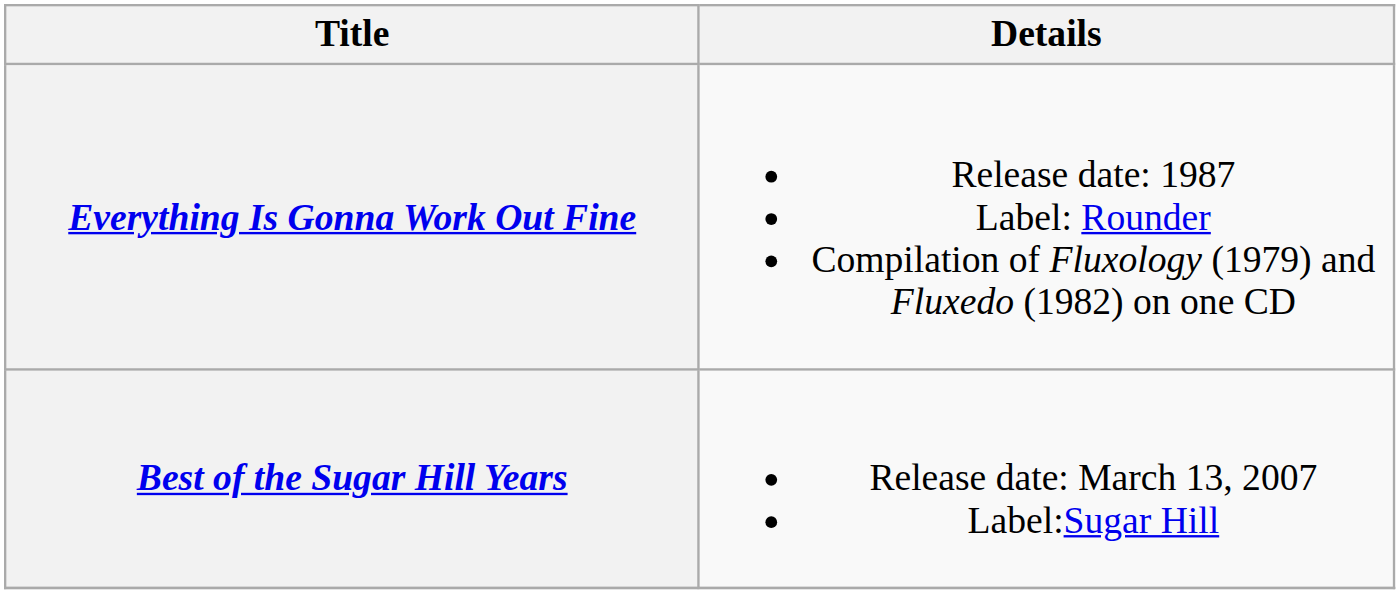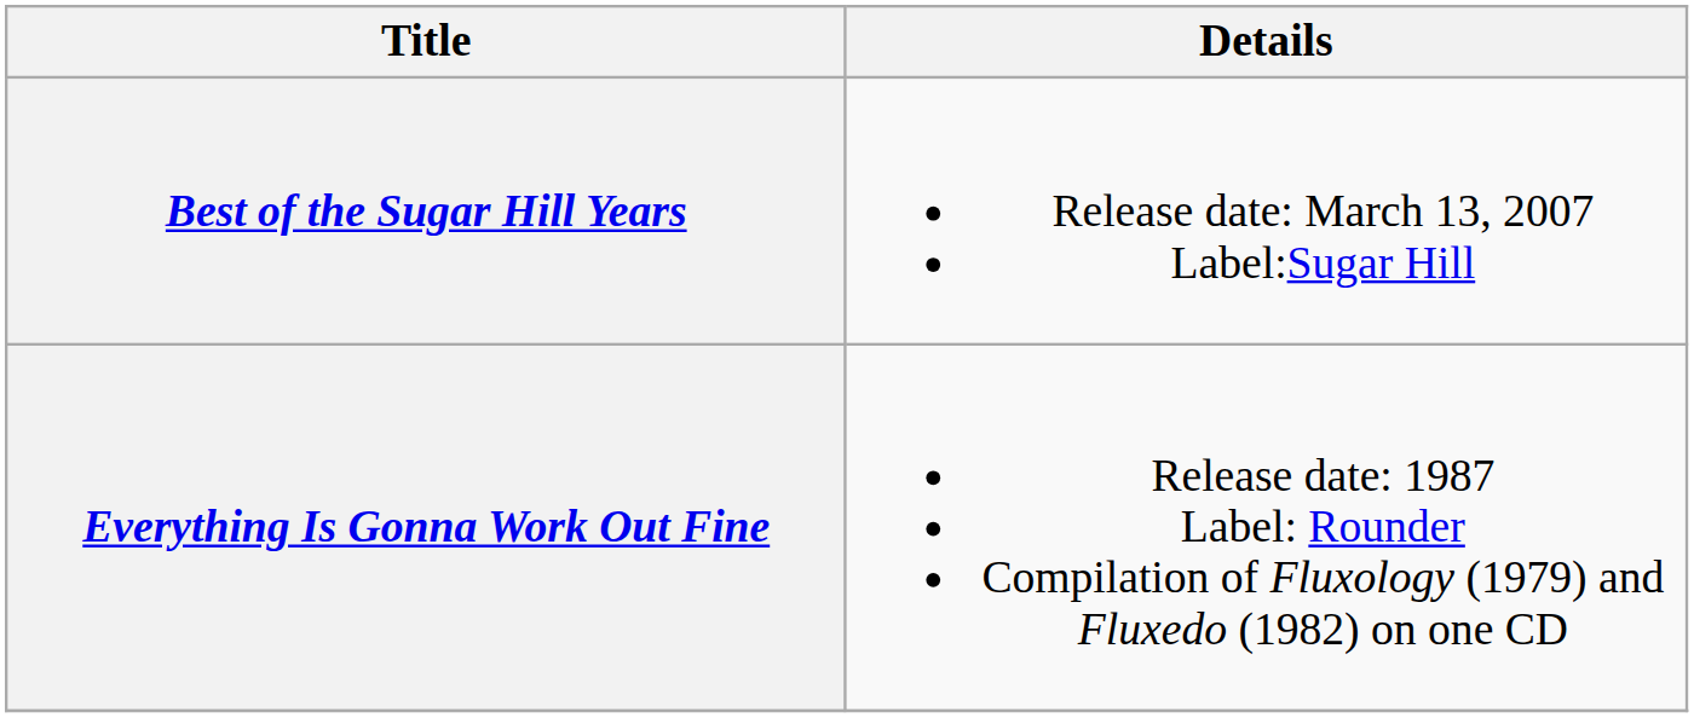rows swapped: Everything Is Gonna Work Out Fine <-> Best of the Sugar Hill Years
